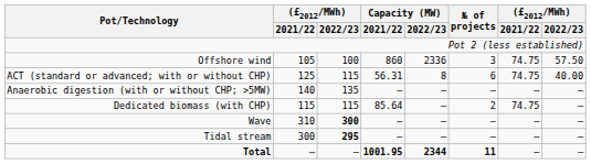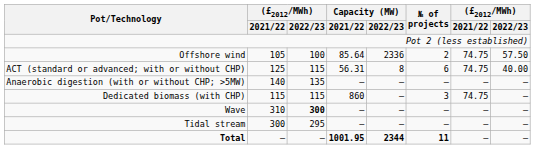Offshore wind | Capacity (MW) / 2021/22: 860 -> 85.64
Offshore wind | № of projects: 3 -> 2
Dedicated biomass (with CHP) | Capacity (MW) / 2021/22: 85.64 -> 860
Dedicated biomass (with CHP) | № of projects: 2 -> 3
Tidal stream | column 3: bold -> normal
